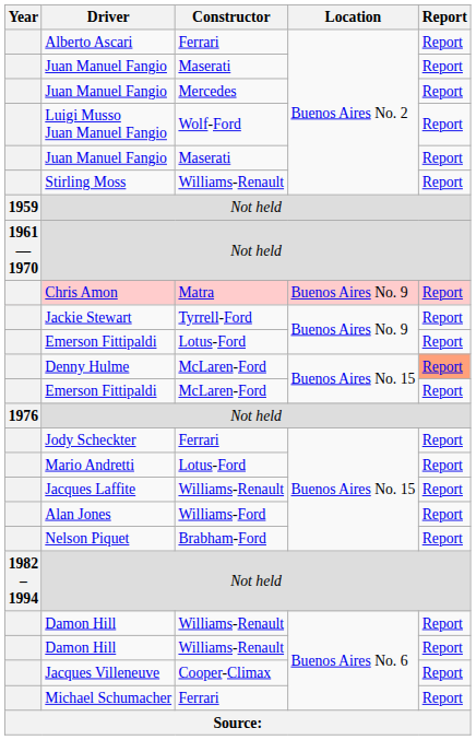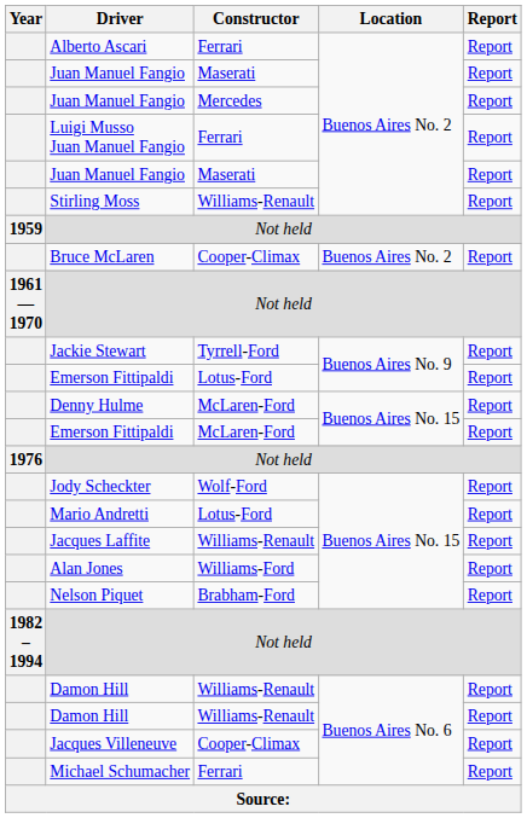Luigi Musso Juan Manuel Fangio | Constructor: Wolf-Ford -> Ferrari
+ row: Bruce McLaren | Cooper-Climax | Buenos Aires No. 2 | Report
- row: Chris Amon | Matra | Buenos Aires No. 9 | Report
Denny Hulme | Report: lightsalmon background -> no background
Jody Scheckter | Constructor: Ferrari -> Wolf-Ford
